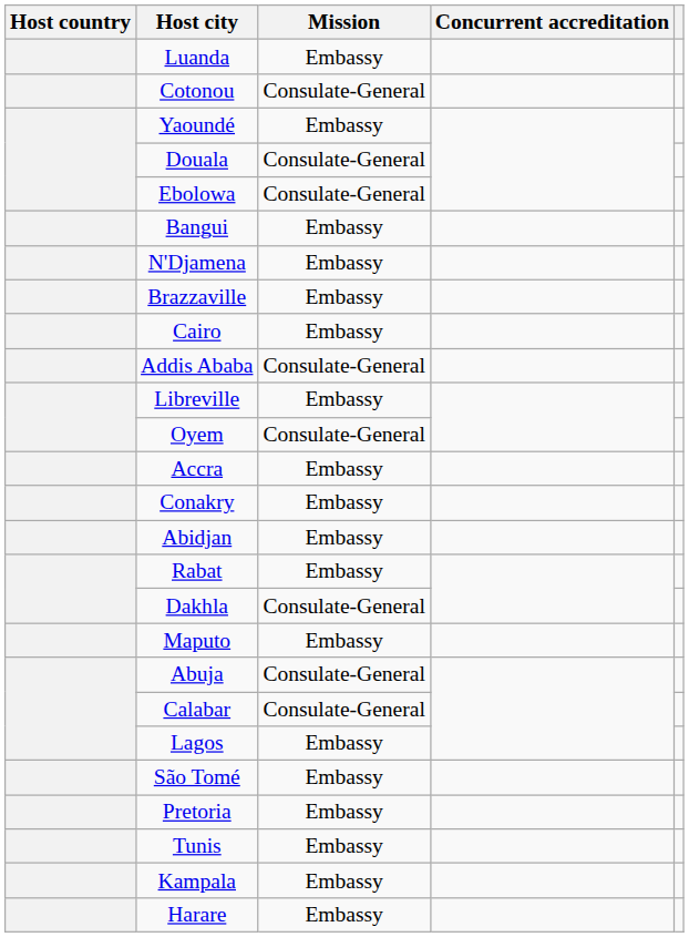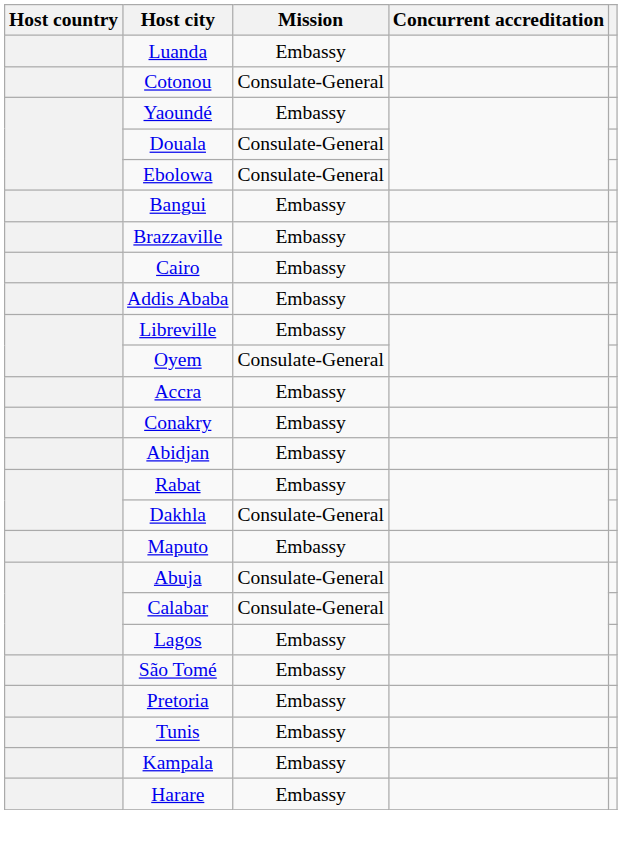- row: N'Djamena | Embassy
Addis Ababa | Mission: Consulate-General -> Embassy
